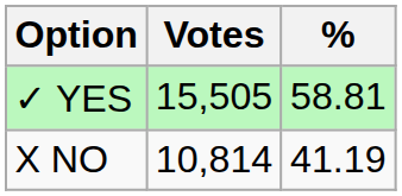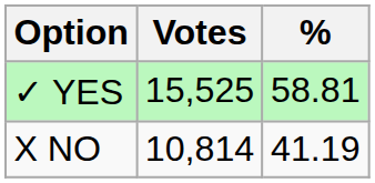✓ YES | Votes: 15,505 -> 15,525
